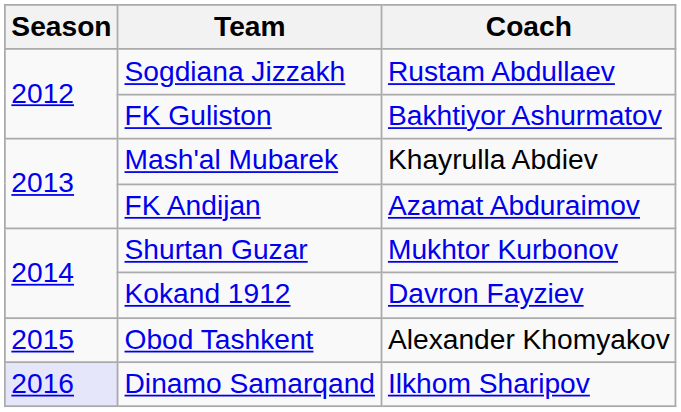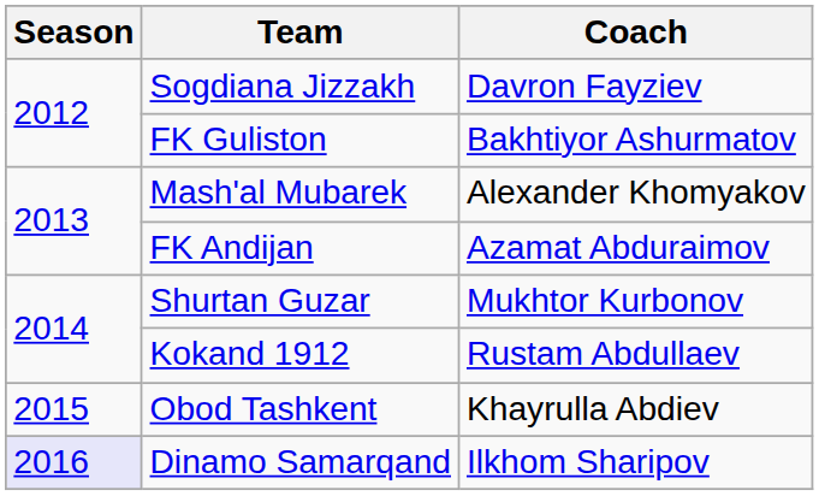Sogdiana Jizzakh | Coach: Rustam Abdullaev -> Davron Fayziev
Mash'al Mubarek | Coach: Khayrulla Abdiev -> Alexander Khomyakov
Kokand 1912 | Coach: Davron Fayziev -> Rustam Abdullaev
Obod Tashkent | Coach: Alexander Khomyakov -> Khayrulla Abdiev
